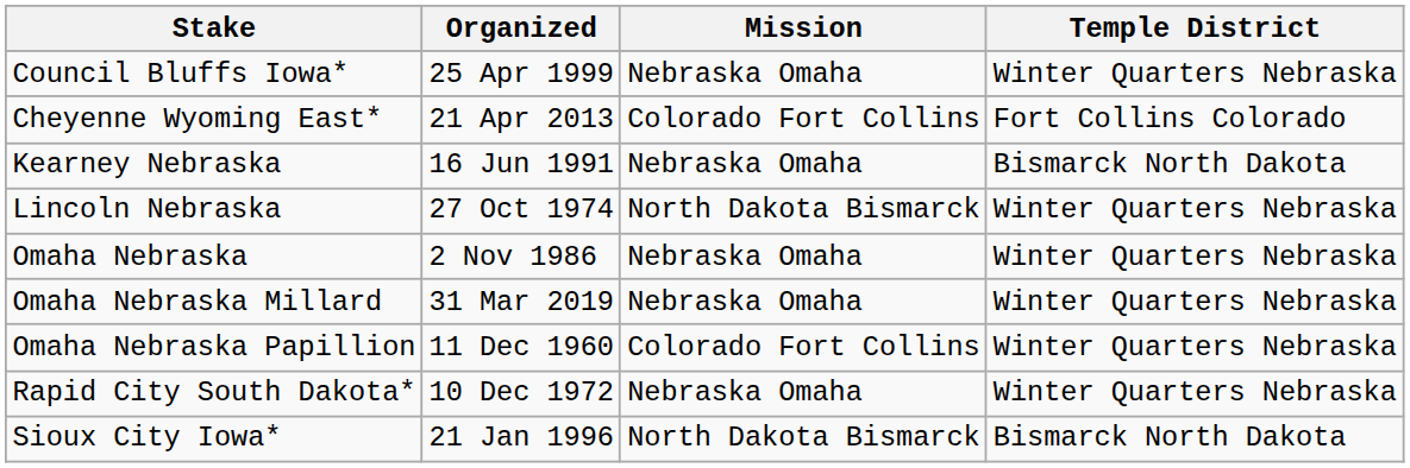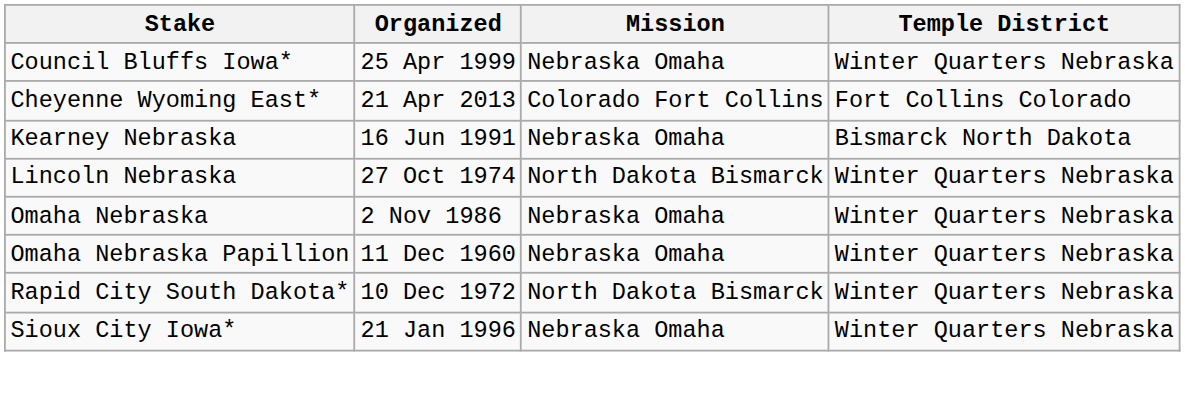- row: Omaha Nebraska Millard | 31 Mar 2019 | Nebraska Omaha | Winter Quarters Nebraska
Omaha Nebraska Papillion | Mission: Colorado Fort Collins -> Nebraska Omaha
Rapid City South Dakota* | Mission: Nebraska Omaha -> North Dakota Bismarck
Sioux City Iowa* | Mission: North Dakota Bismarck -> Nebraska Omaha
Sioux City Iowa* | Temple District: Bismarck North Dakota -> Winter Quarters Nebraska
